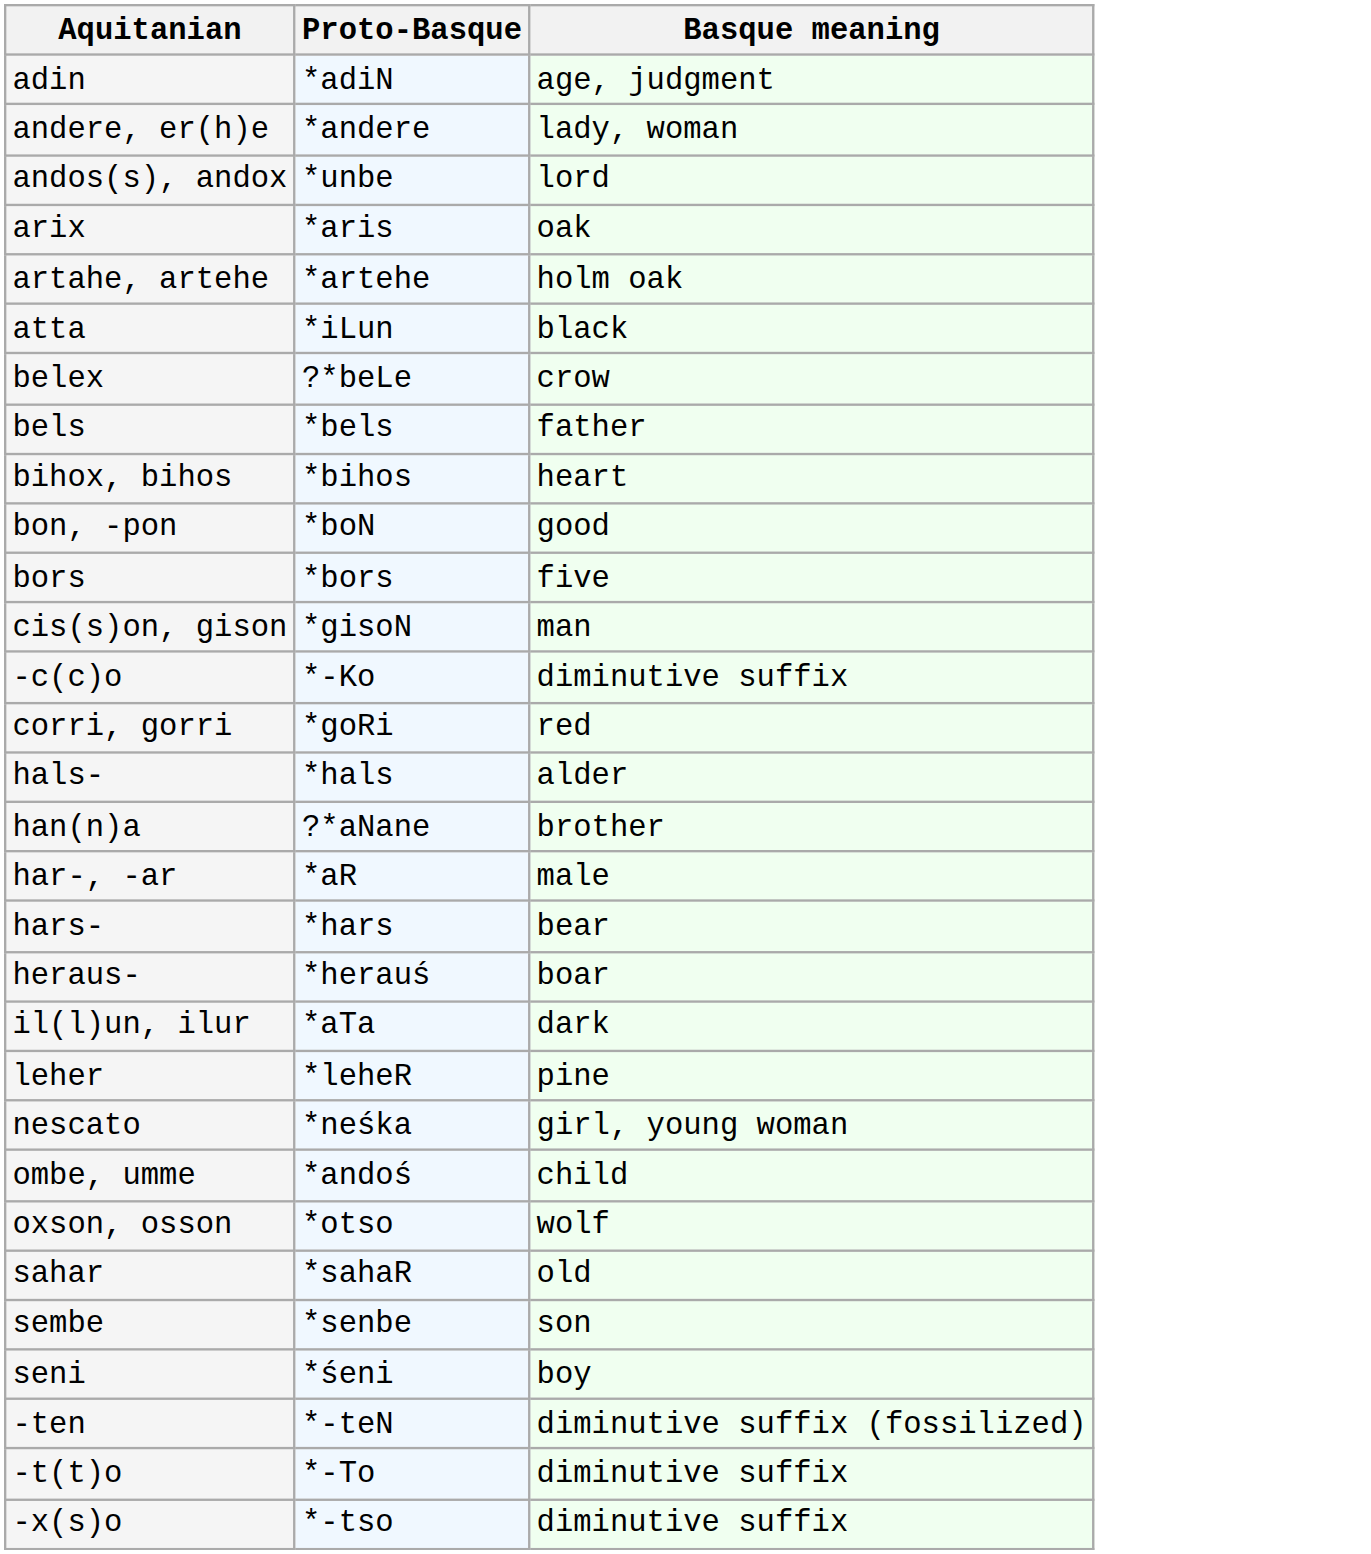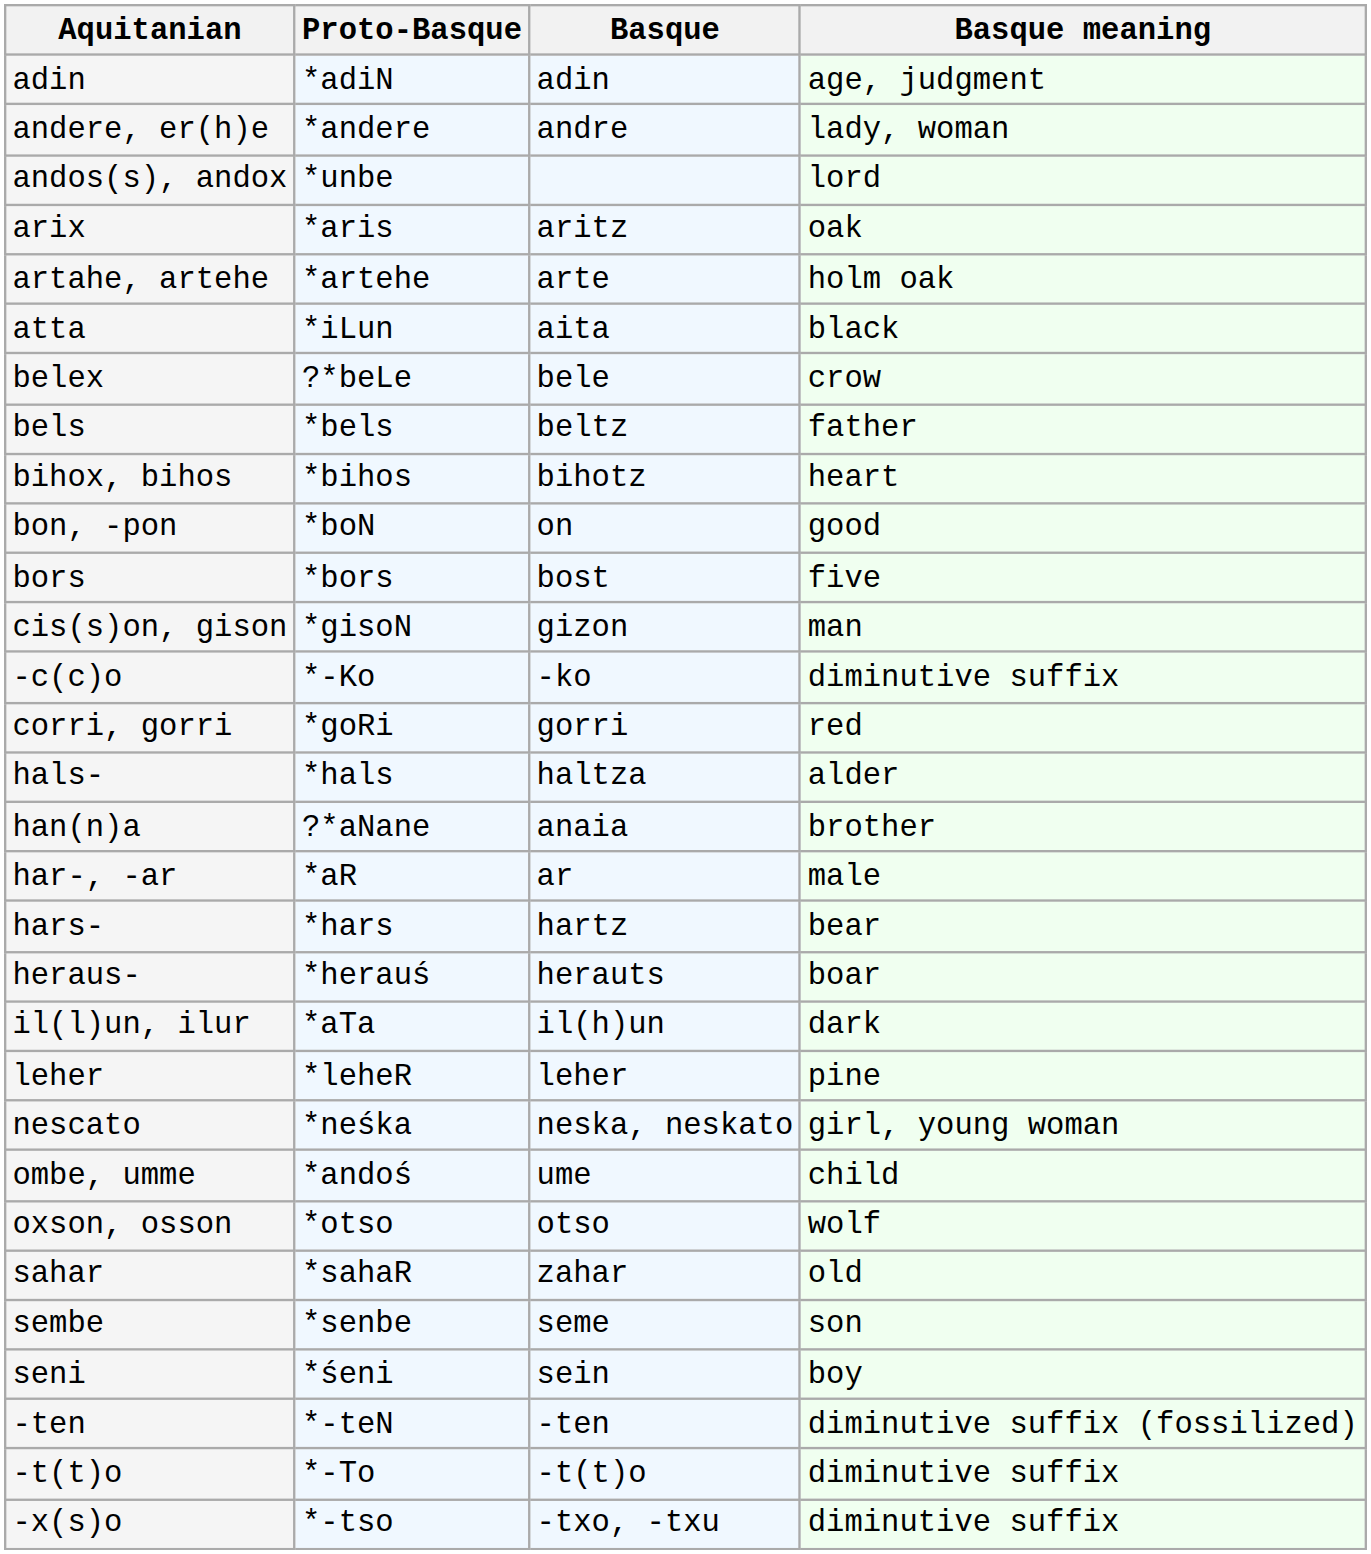+ column: Basque | adin | andre | aritz | arte | aita | bele | beltz | bihotz | on | bost | gizon | -ko | gorri | haltza | anaia | ar | hartz | herauts | il(h)un | leher | neska, neskato | ume | otso | zahar | seme | sein | -ten | -t(t)o | -txo, -txu
